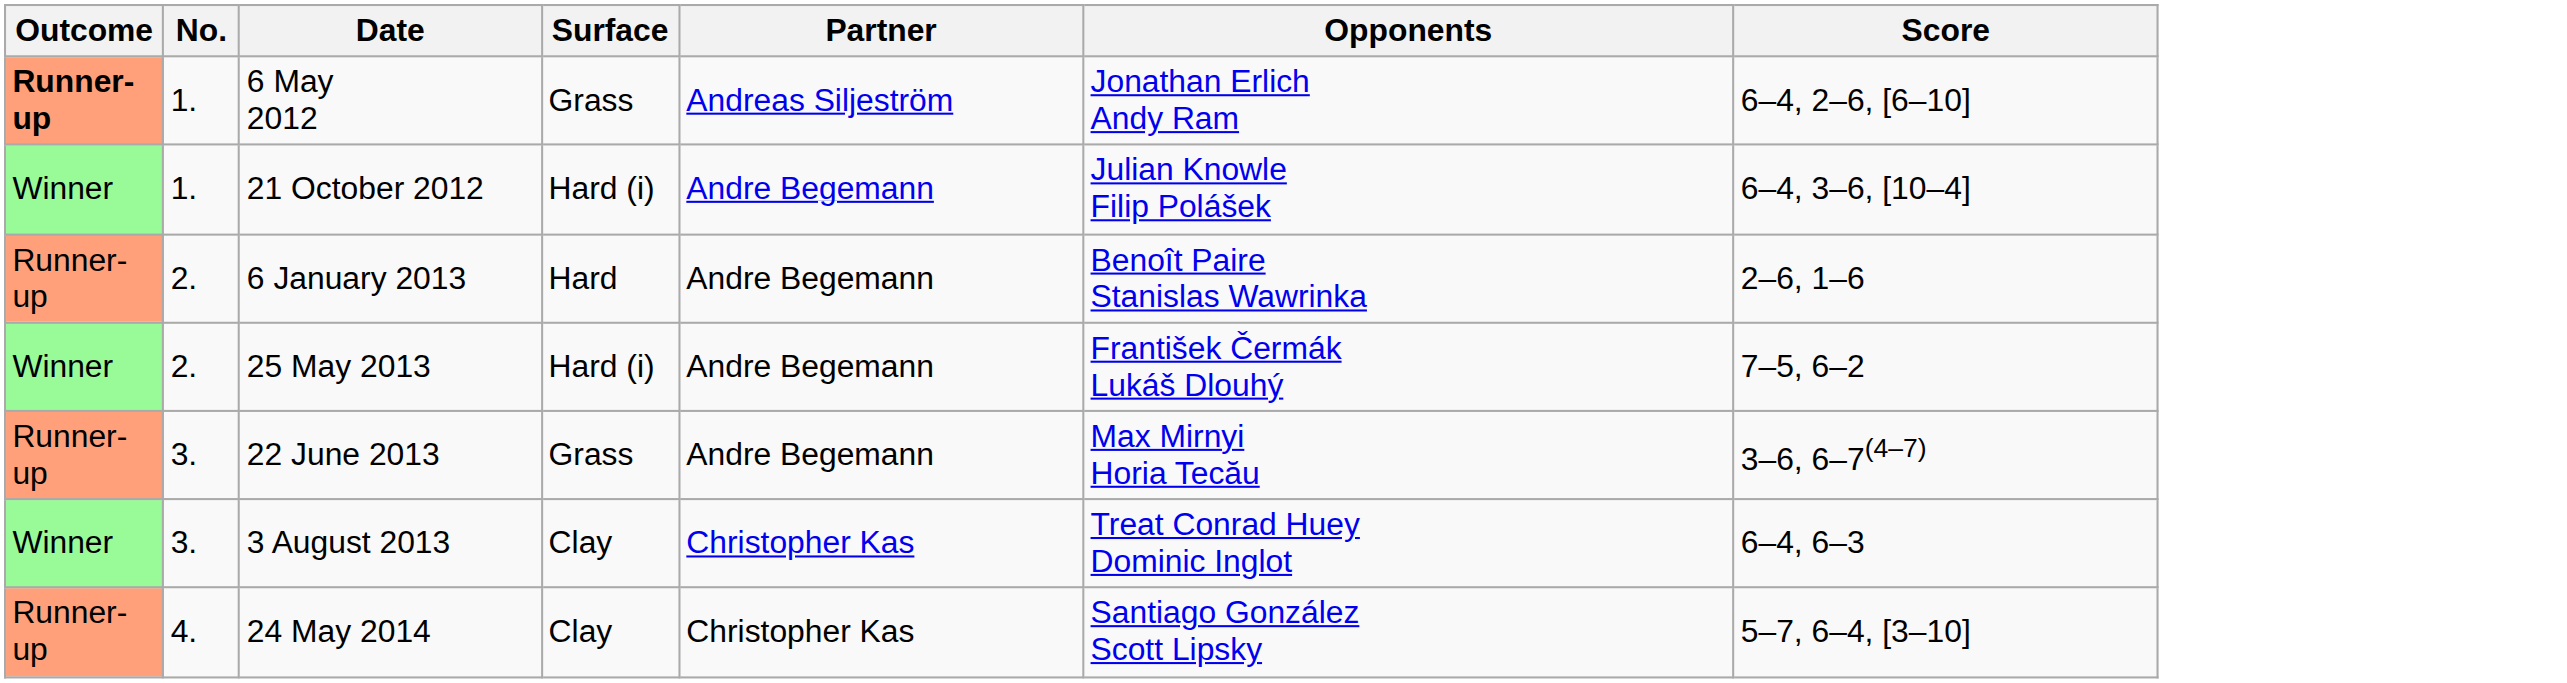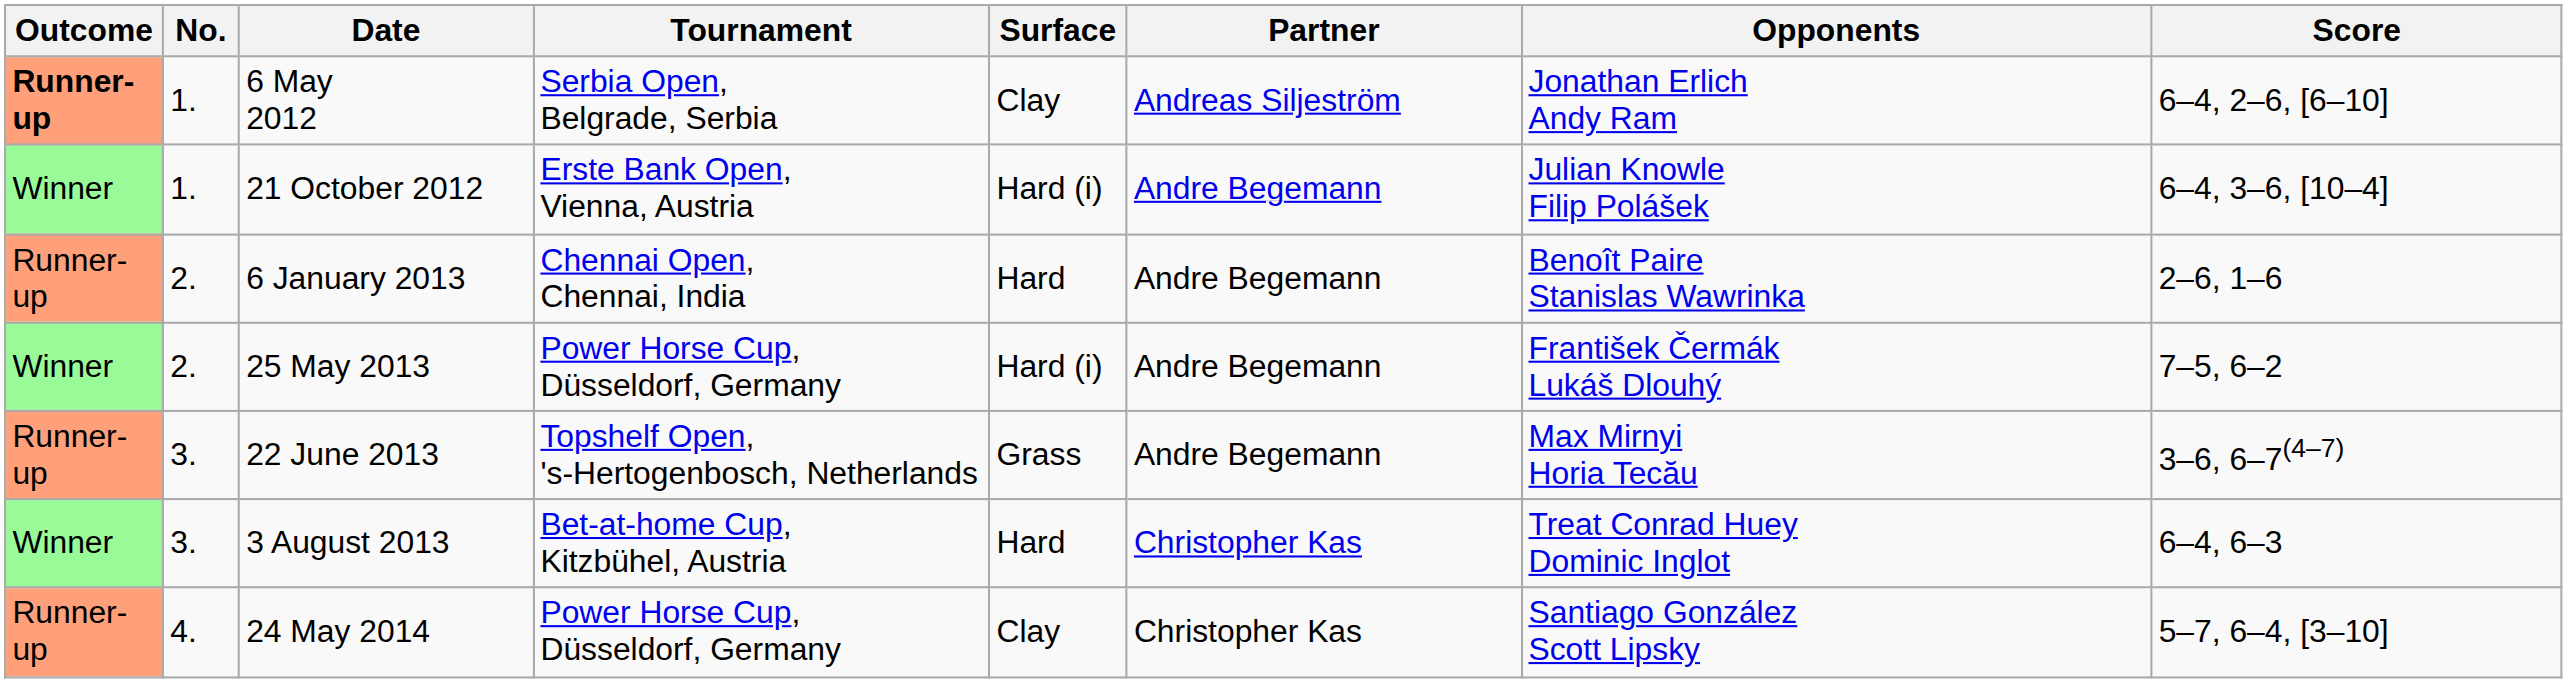+ column: Tournament | Serbia Open, Belgrade, Serbia | Erste Bank Open, Vienna, Austria | Chennai Open, Chennai, India | Power Horse Cup, Düsseldorf, Germany | Topshelf Open, 's-Hertogenbosch, Netherlands | Bet-at-home Cup, Kitzbühel, Austria | Power Horse Cup, Düsseldorf, Germany
6 May 2012 | Surface: Grass -> Clay
3 August 2013 | Surface: Clay -> Hard
